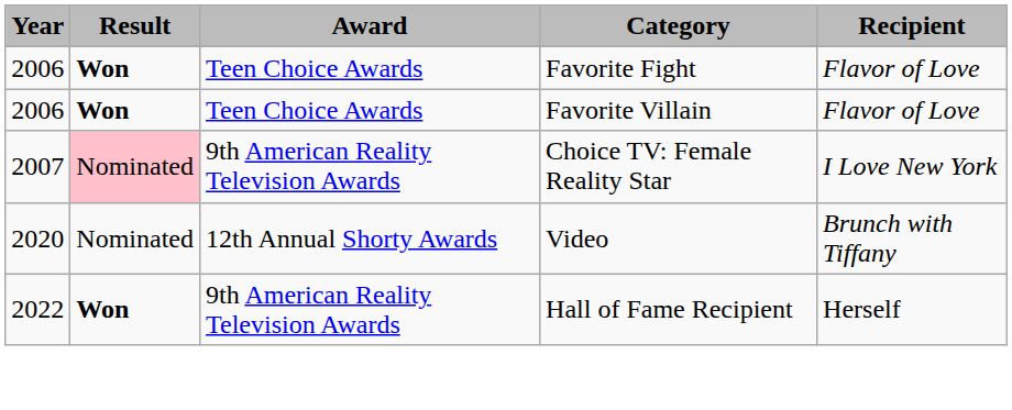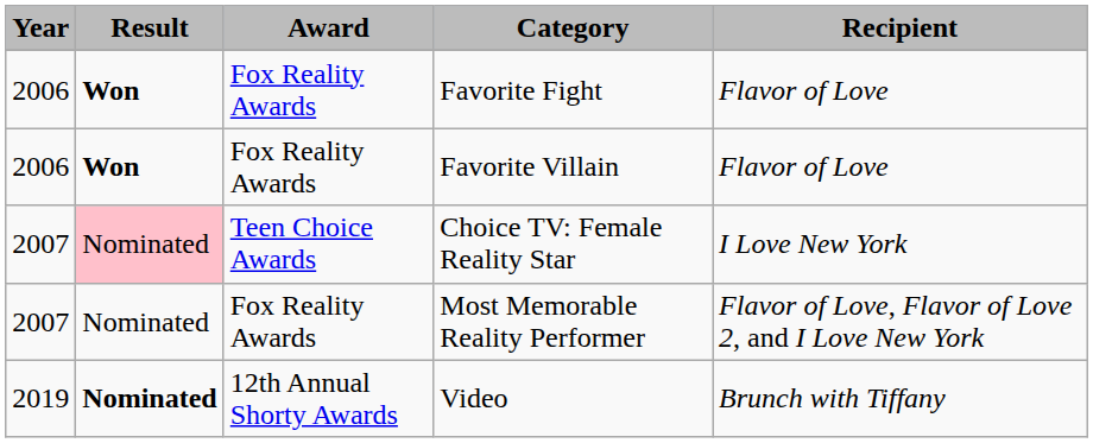Favorite Fight | Award: Teen Choice Awards -> Fox Reality Awards
Favorite Villain | Award: Teen Choice Awards -> Fox Reality Awards
Choice TV: Female Reality Star | Award: 9th American Reality Television Awards -> Teen Choice Awards
+ row: 2007 | Nominated | Fox Reality Awards | Most Memorable Reality Performer | Flavor of Love, Flavor of Love 2, and I Love New York
Video | Year: 2020 -> 2019
Video | Result: normal -> bold
- row: 2022 | Won | 9th American Reality Television Awards | Hall of Fame Recipient | Herself
